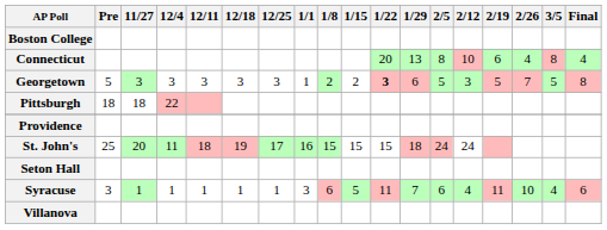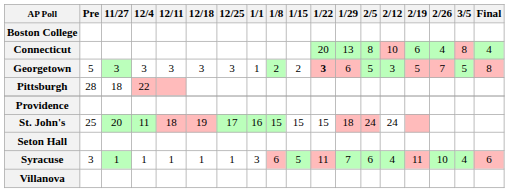Pittsburgh | Pre: 18 -> 28
